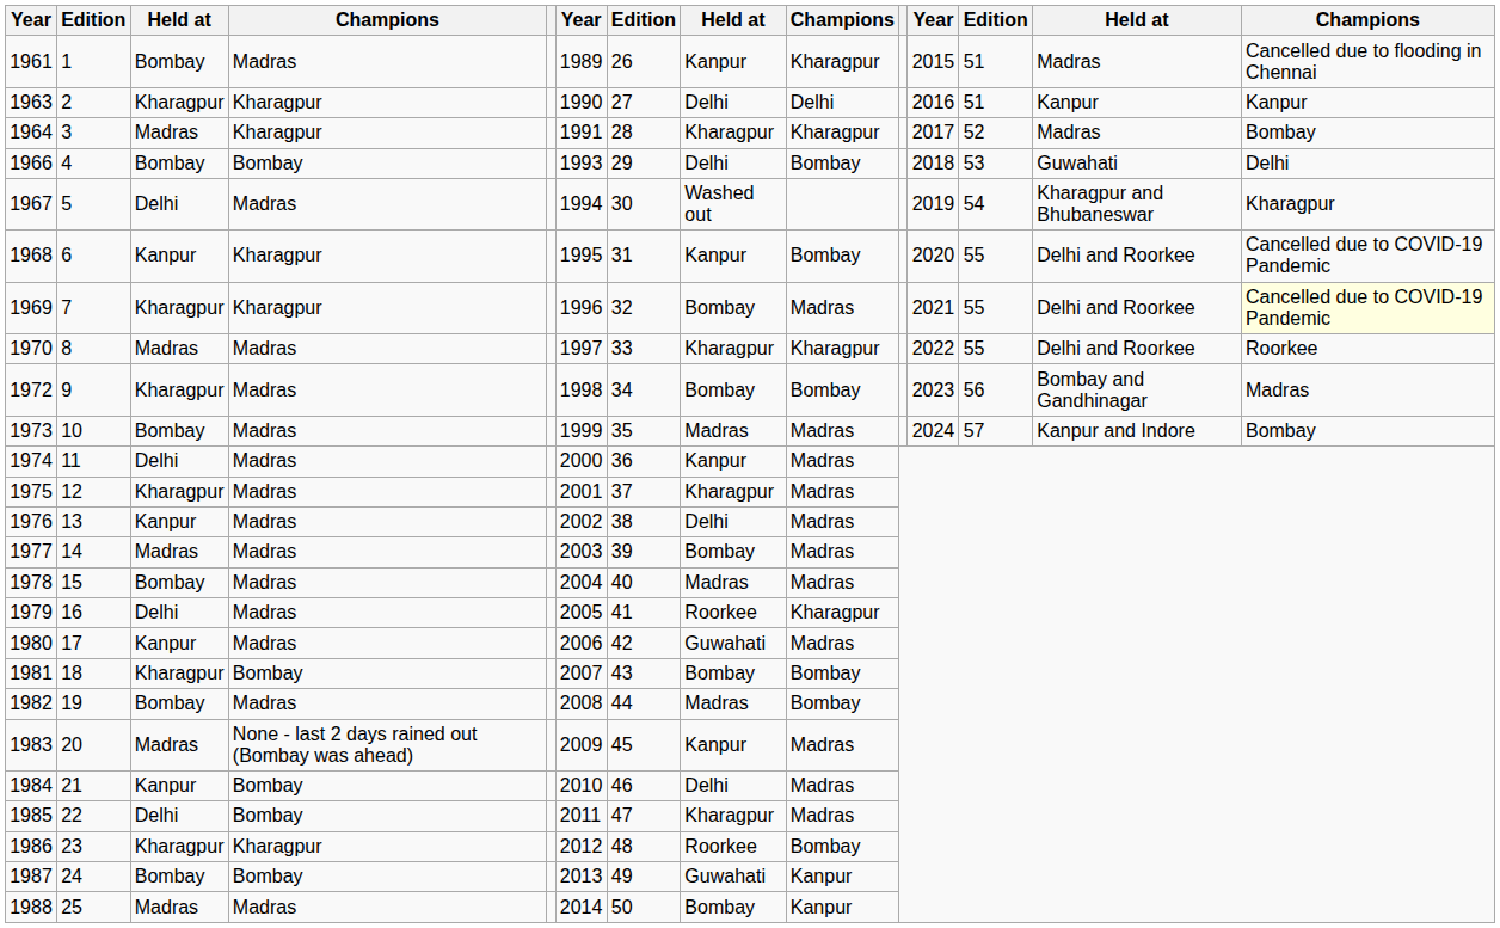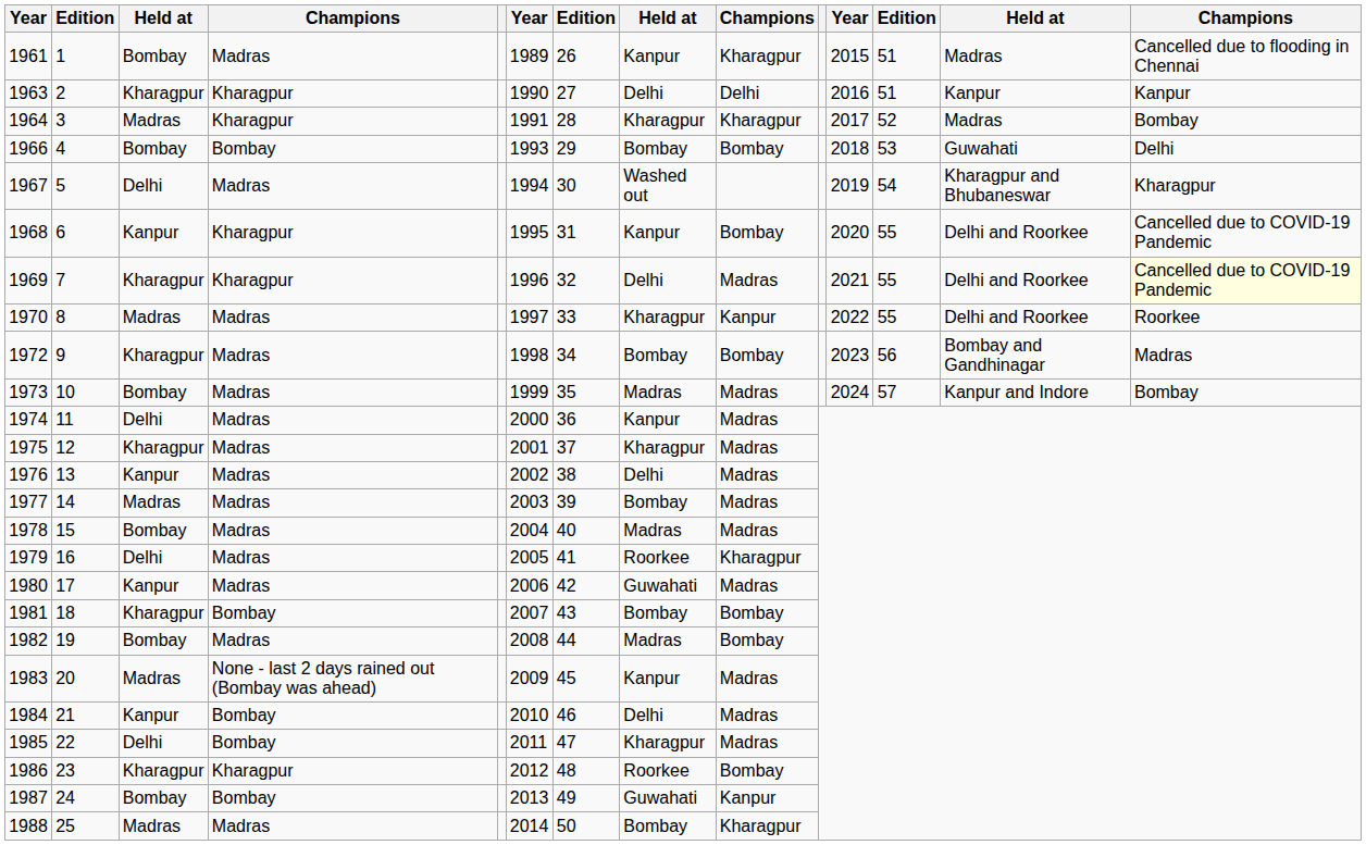1966 | column 8: Delhi -> Bombay
1969 | column 8: Bombay -> Delhi
1970 | column 9: Kharagpur -> Kanpur
1988 | column 9: Kanpur -> Kharagpur
